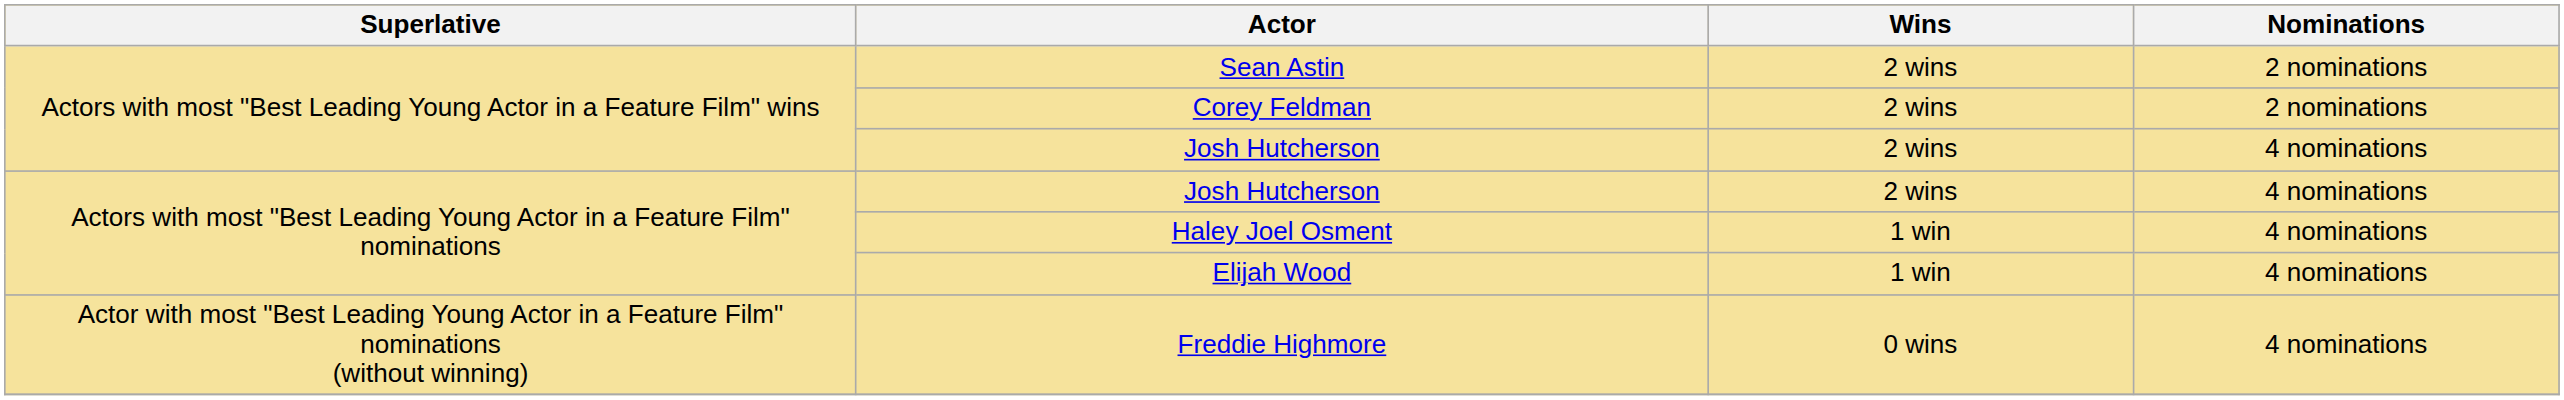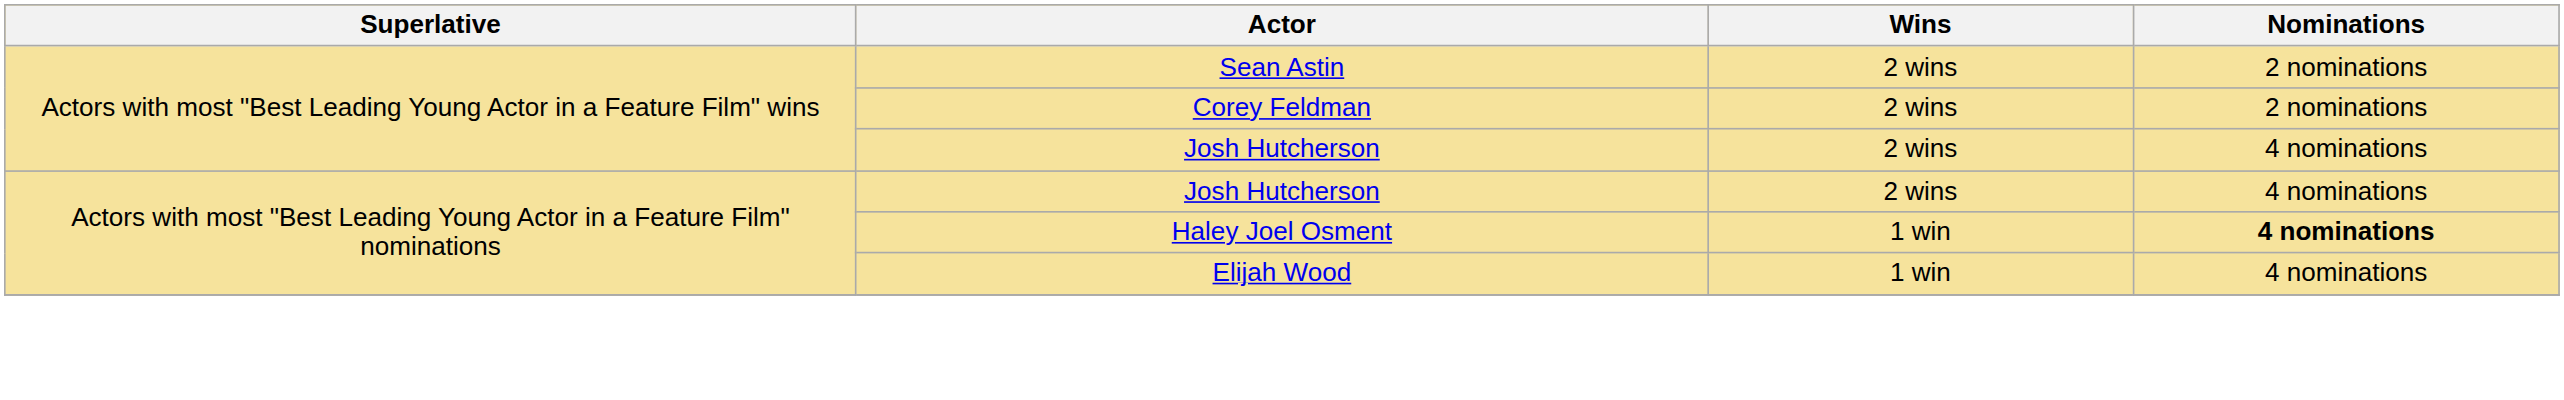Haley Joel Osment | Nominations: normal -> bold
- row: Actor with most "Best Leading Young Actor in a Feature Film" nominations (without winning) | Freddie Highmore | 0 wins | 4 nominations
